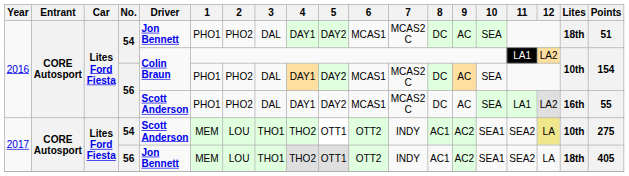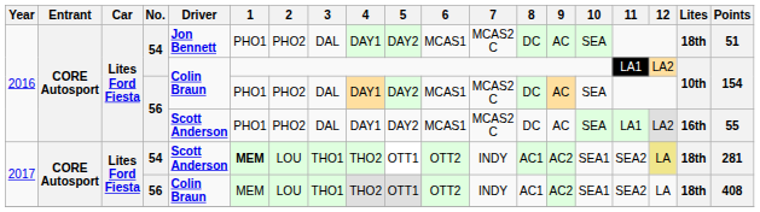2017 / 54 | 1: normal -> bold
2017 / 54 | Lites: 10th -> 18th
2017 / 54 | Points: 275 -> 281
2017 / 56 | Driver: Jon Bennett -> Colin Braun
2017 / 56 | Points: 405 -> 408
